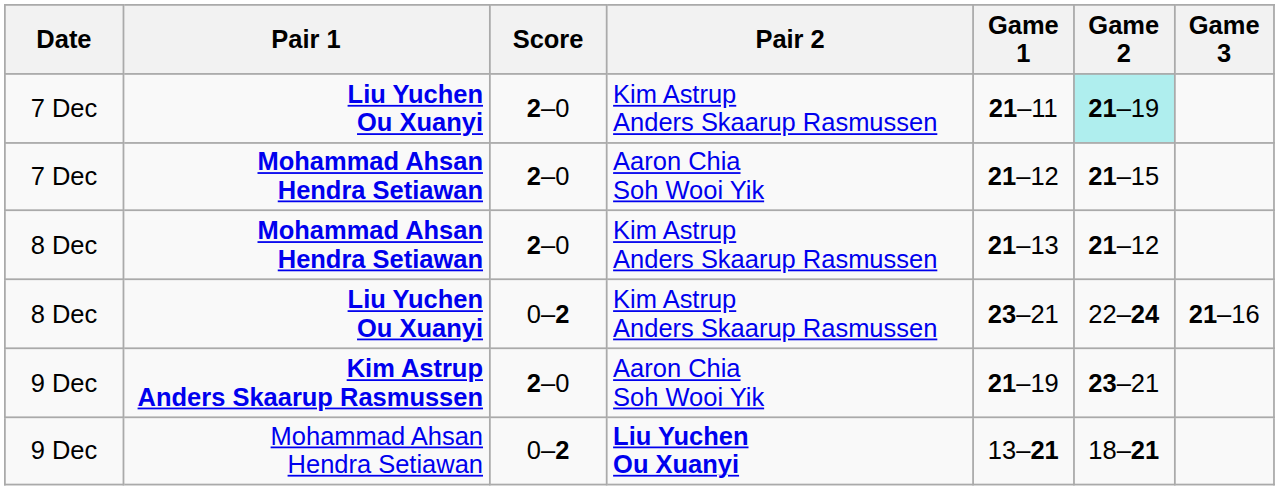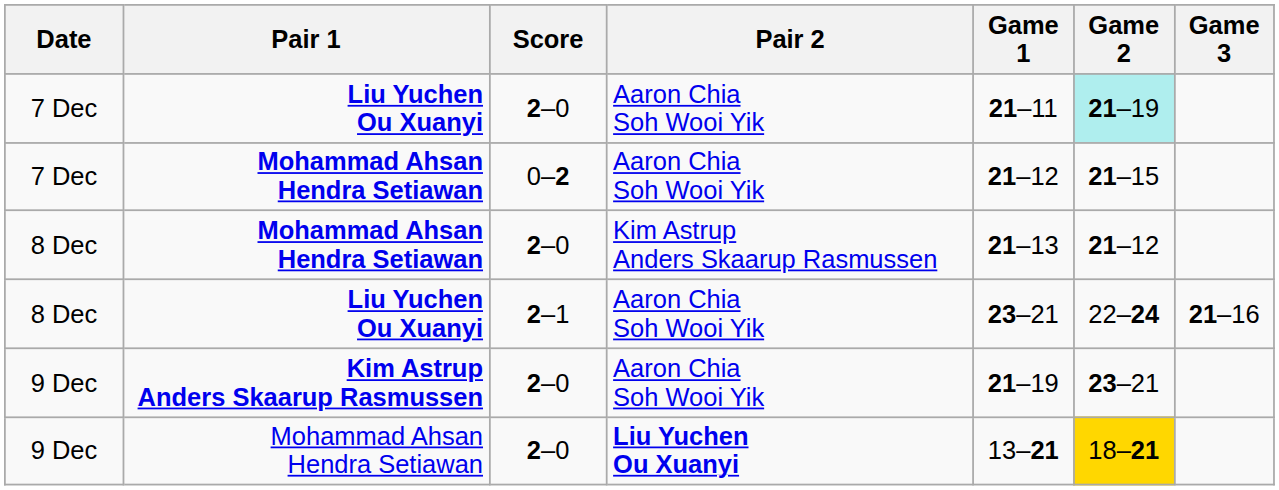7 Dec / Liu Yuchen Ou Xuanyi | Pair 2: Kim Astrup Anders Skaarup Rasmussen -> Aaron Chia Soh Wooi Yik
7 Dec / Mohammad Ahsan Hendra Setiawan | Score: 2–0 -> 0–2
8 Dec / Liu Yuchen Ou Xuanyi | Score: 0–2 -> 2–1
8 Dec / Liu Yuchen Ou Xuanyi | Pair 2: Kim Astrup Anders Skaarup Rasmussen -> Aaron Chia Soh Wooi Yik
9 Dec / Mohammad Ahsan Hendra Setiawan | Score: 0–2 -> 2–0
9 Dec / Mohammad Ahsan Hendra Setiawan | Game 2: no background -> gold background
